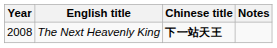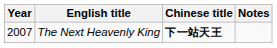The Next Heavenly King | Year: 2008 -> 2007
